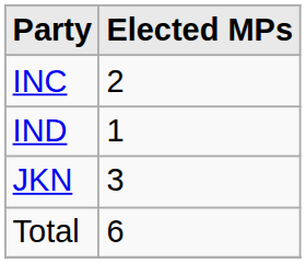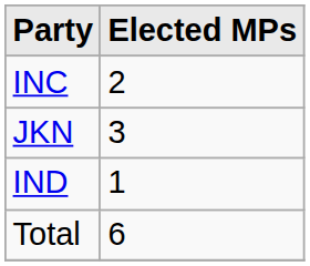rows swapped: JKN <-> IND
